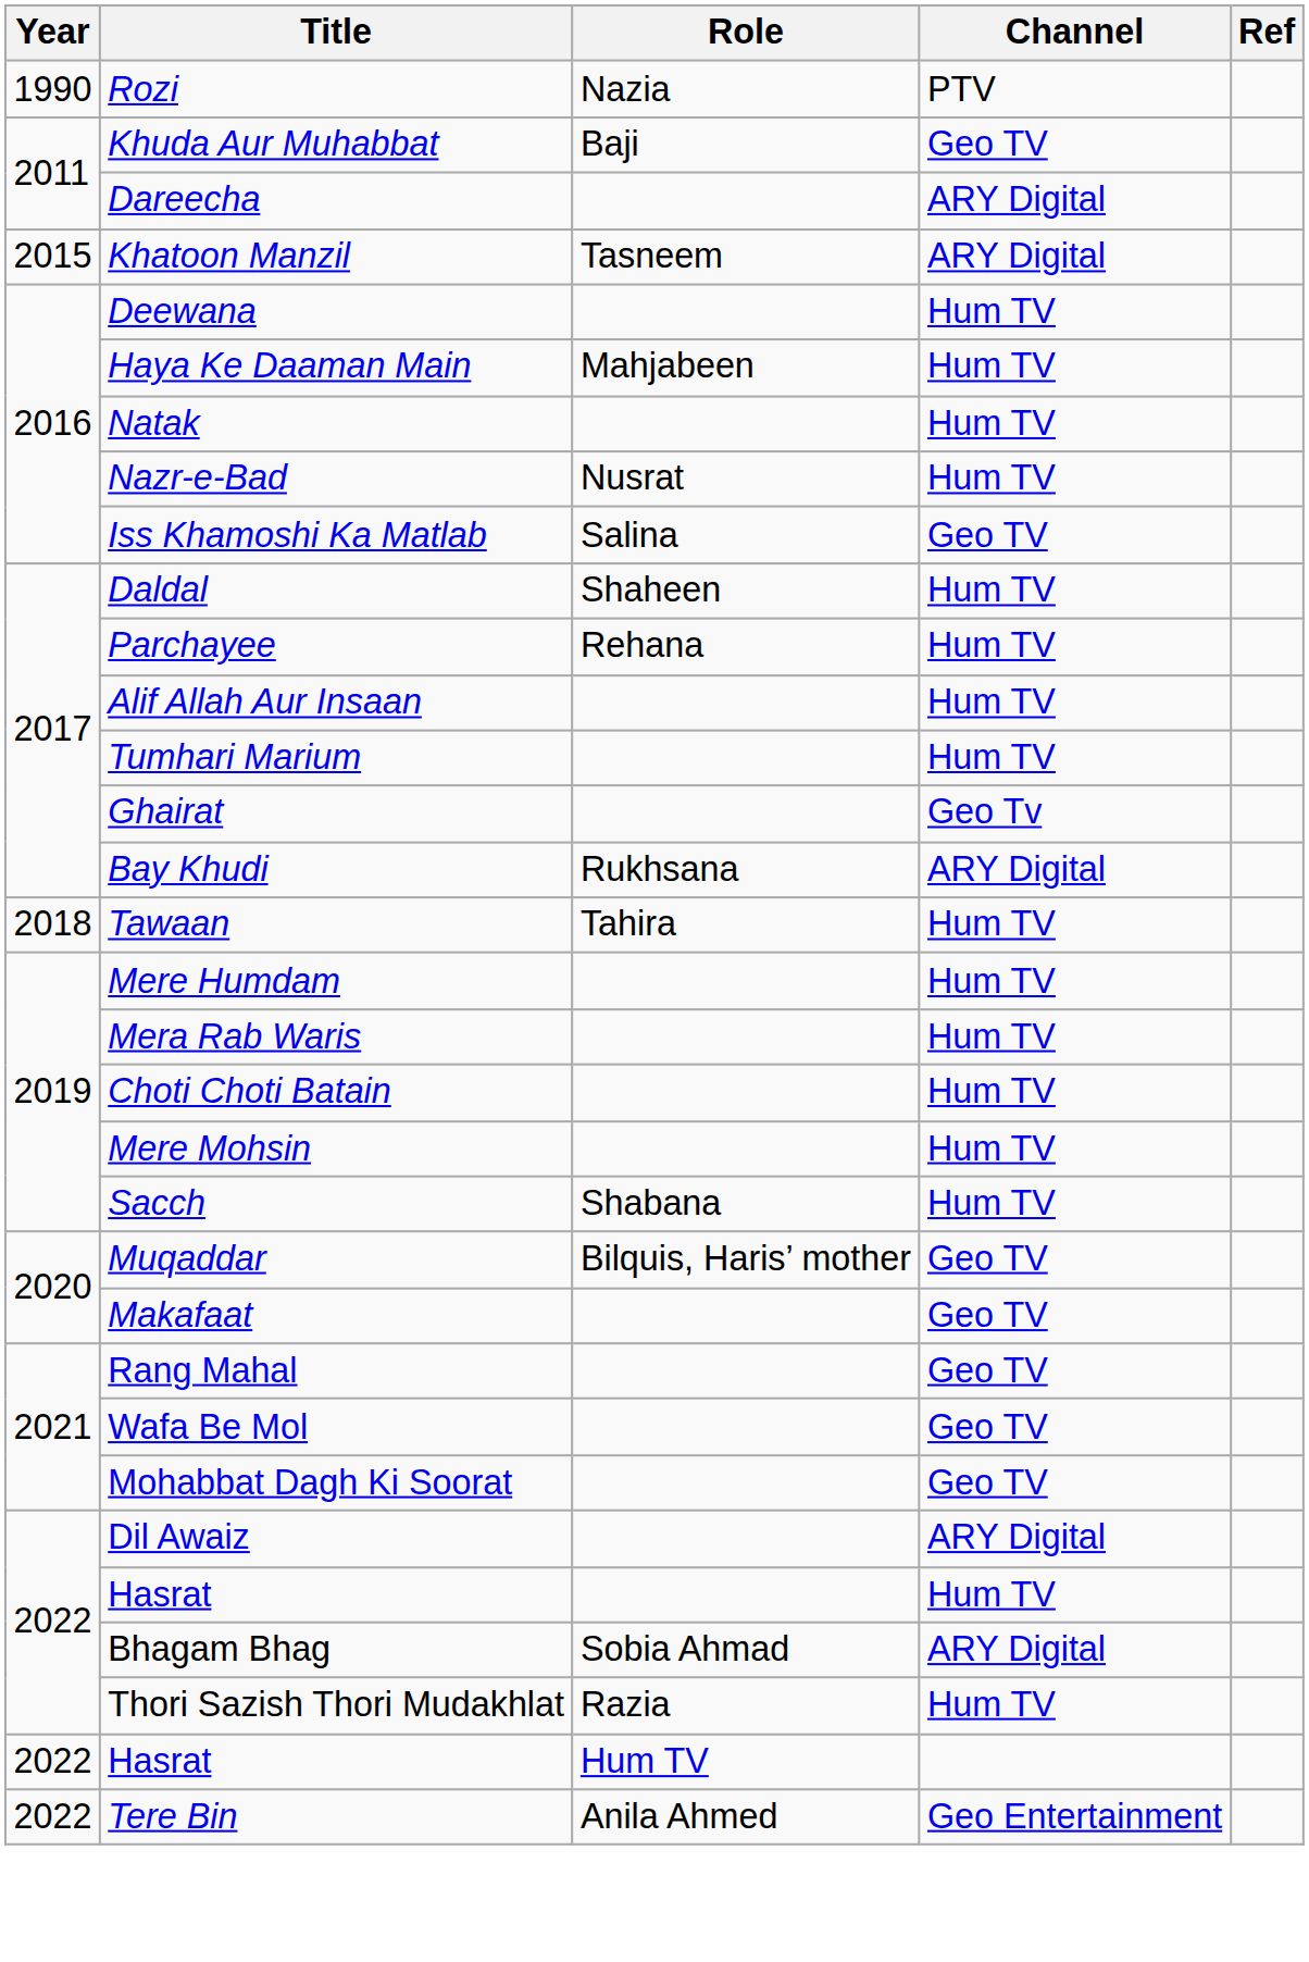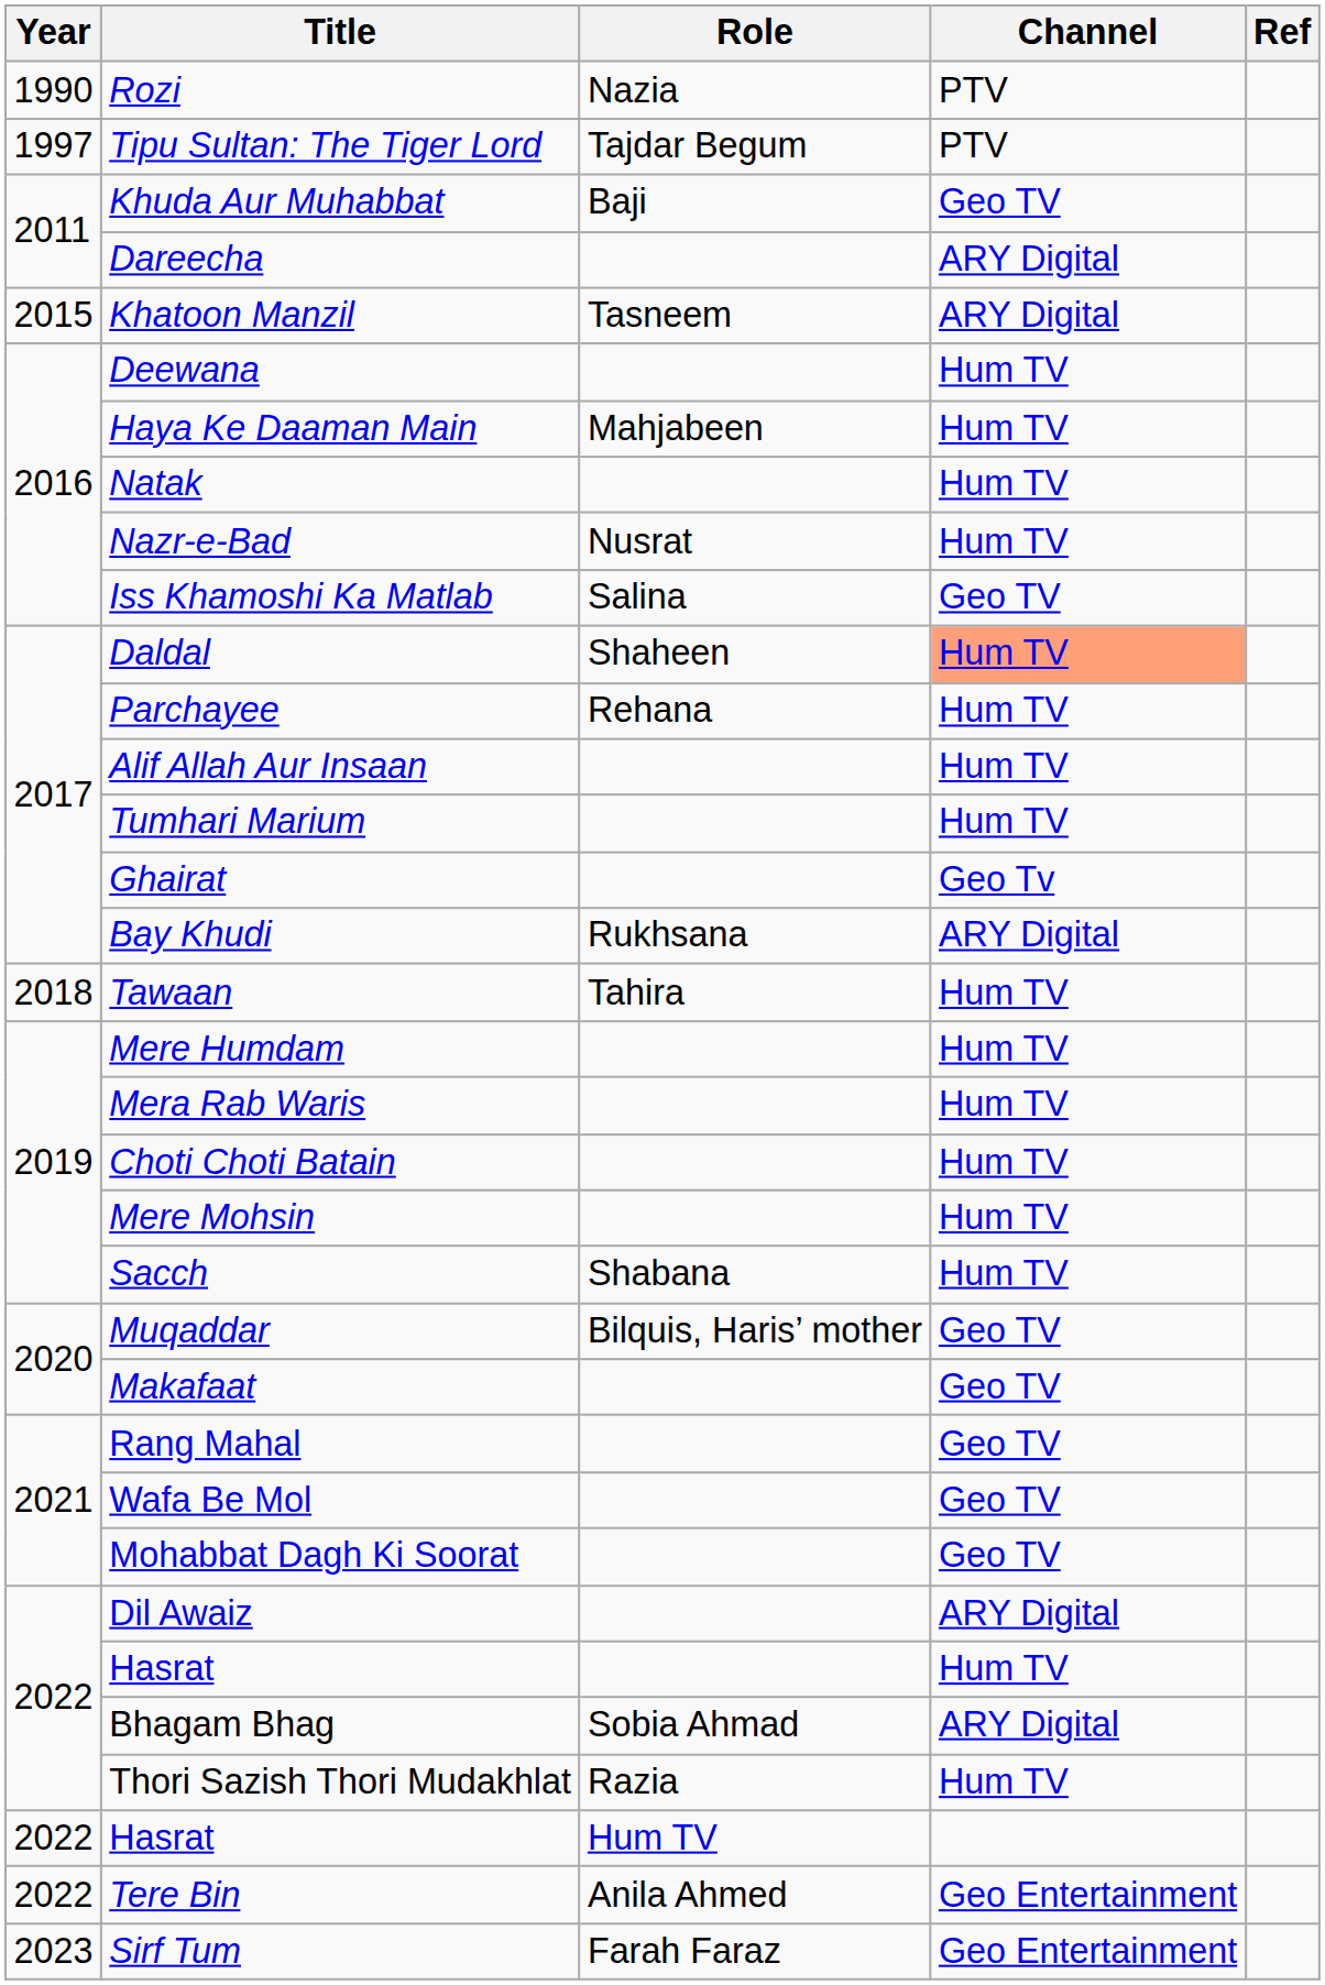+ row: 1997 | Tipu Sultan: The Tiger Lord | Tajdar Begum | PTV
Daldal | Channel: no background -> lightsalmon background
+ row: 2023 | Sirf Tum | Farah Faraz | Geo Entertainment
